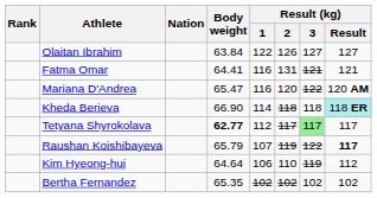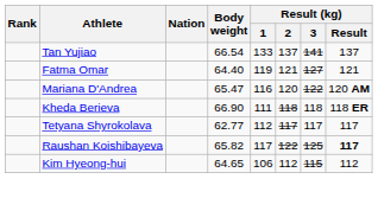+ row: Tan Yujiao | 66.54 | 133 | 137 | 141 | 137
- row: Olaitan Ibrahim | 63.84 | 122 | 126 | 127 | 127
Fatma Omar | Body weight: 64.41 -> 64.40
Fatma Omar | Result (kg) / 1: 116 -> 119
Fatma Omar | Result (kg) / 2: 131 -> 121
Fatma Omar | Result (kg) / 3: 121 -> 127
Kheda Berieva | Result (kg) / 1: 114 -> 111
Kheda Berieva | Result (kg) / Result: paleturquoise background -> no background
Tetyana Shyrokolava | Body weight: bold -> normal
Tetyana Shyrokolava | Result (kg) / 3: lightgreen background -> no background
Raushan Koishibayeva | Body weight: 65.79 -> 65.82
Raushan Koishibayeva | Result (kg) / 1: 107 -> 117
Raushan Koishibayeva | Result (kg) / 2: 119 -> 122
Raushan Koishibayeva | Result (kg) / 3: 122 -> 125
Kim Hyeong-hui | Body weight: 64.64 -> 64.65
Kim Hyeong-hui | Result (kg) / 2: 110 -> 112
Kim Hyeong-hui | Result (kg) / 3: 119 -> 115
- row: Bertha Fernandez | 65.35 | 102 | 102 | 102 | 102
